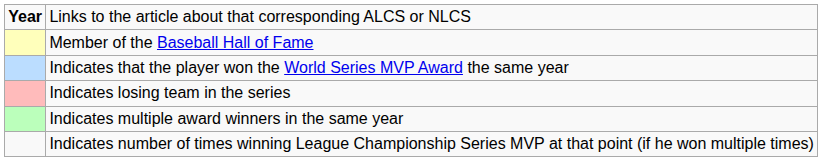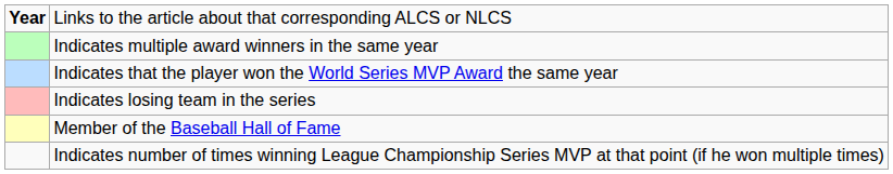rows swapped: Member of the Baseball Hall of Fame <-> Indicates multiple award winners in the same year
